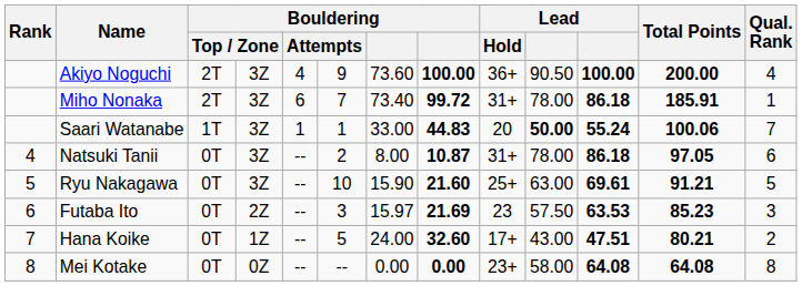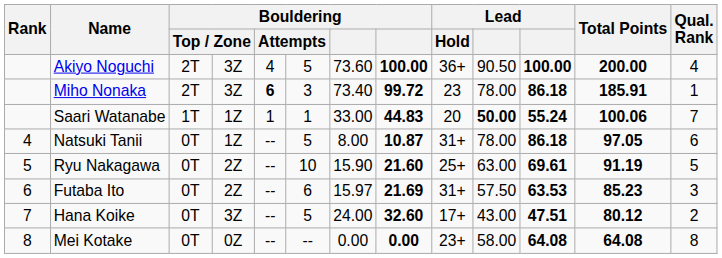Akiyo Noguchi | column 6: 9 -> 5
Miho Nonaka | column 5: normal -> bold
Miho Nonaka | column 6: 7 -> 3
Miho Nonaka | Lead / Hold: 31+ -> 23
Saari Watanabe | column 4: 3Z -> 1Z
Natsuki Tanii | column 4: 3Z -> 1Z
Natsuki Tanii | column 6: 2 -> 5
Ryu Nakagawa | column 4: 3Z -> 2Z
Ryu Nakagawa | Total Points: 91.21 -> 91.19
Futaba Ito | column 6: 3 -> 6
Futaba Ito | Lead / Hold: 23 -> 31+
Hana Koike | column 4: 1Z -> 3Z
Hana Koike | Total Points: 80.21 -> 80.12
